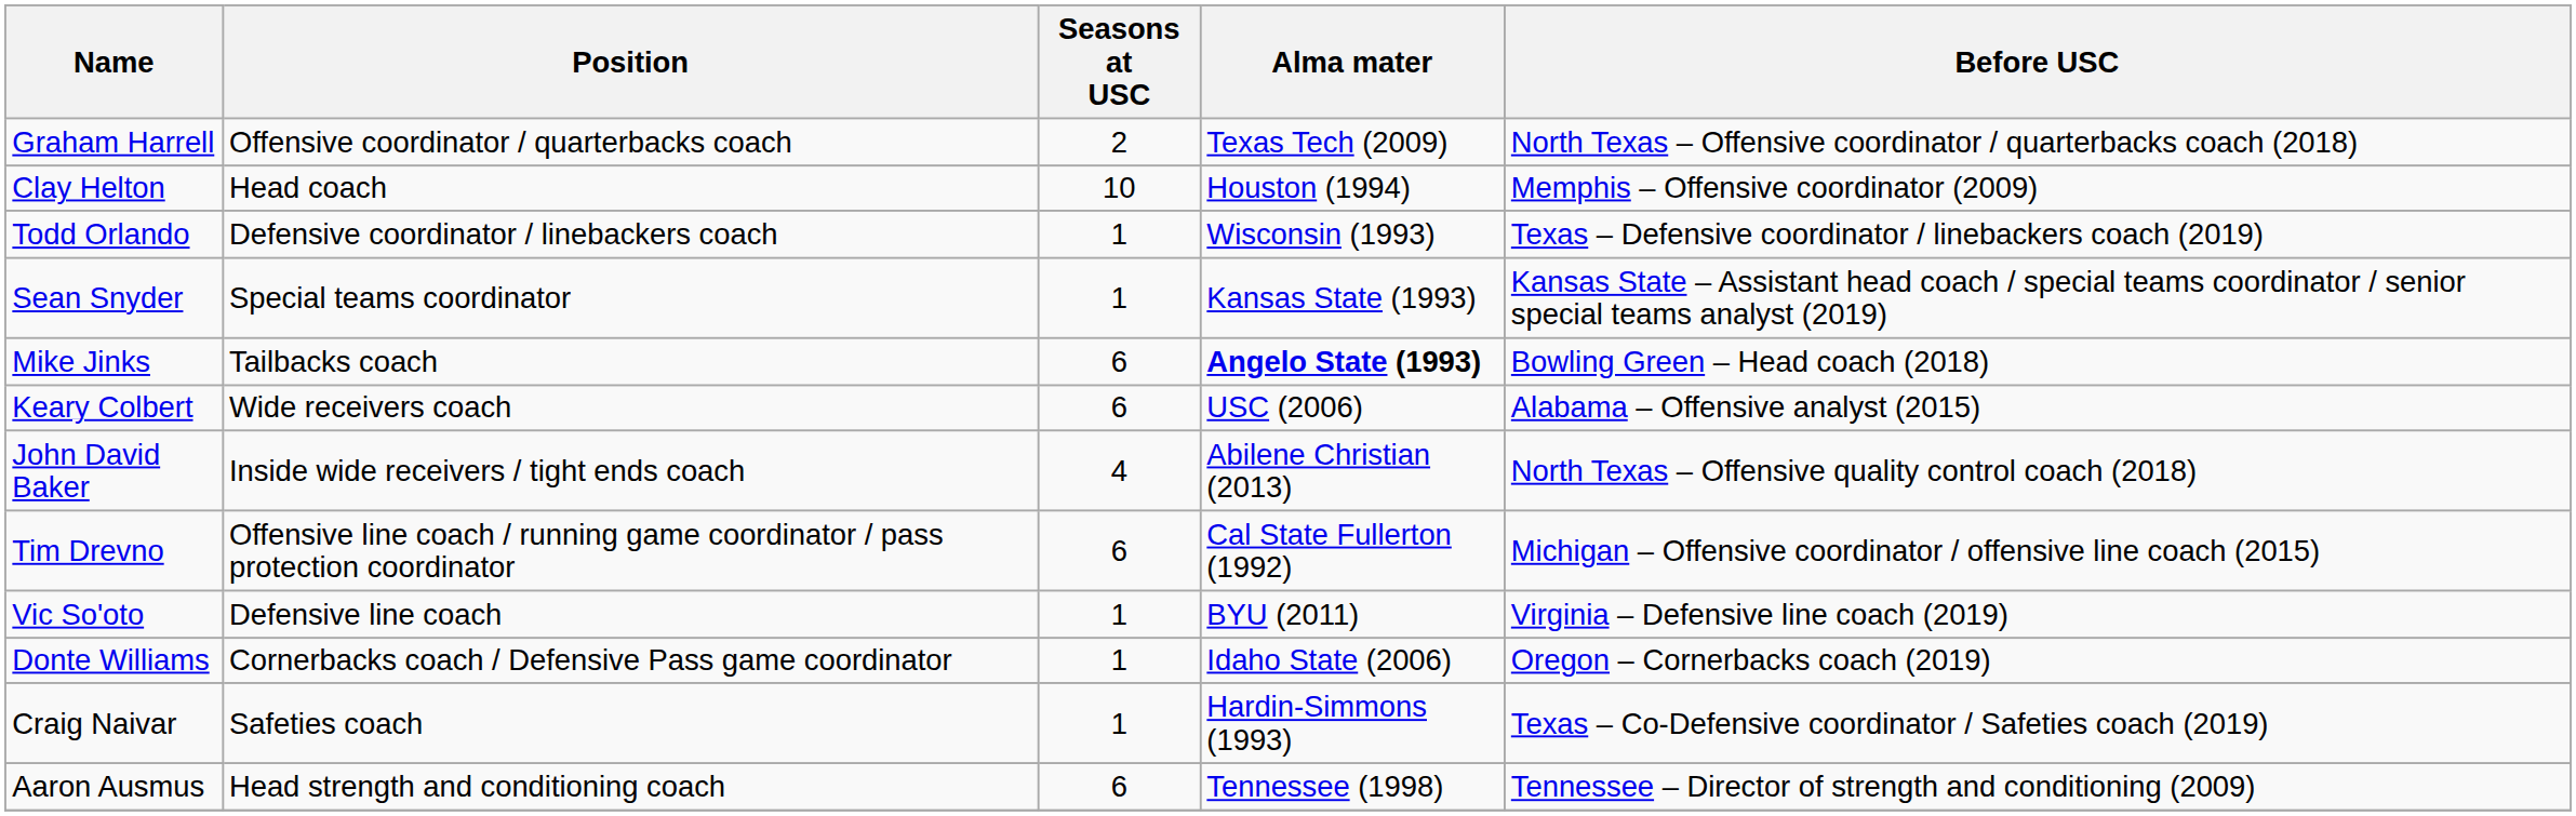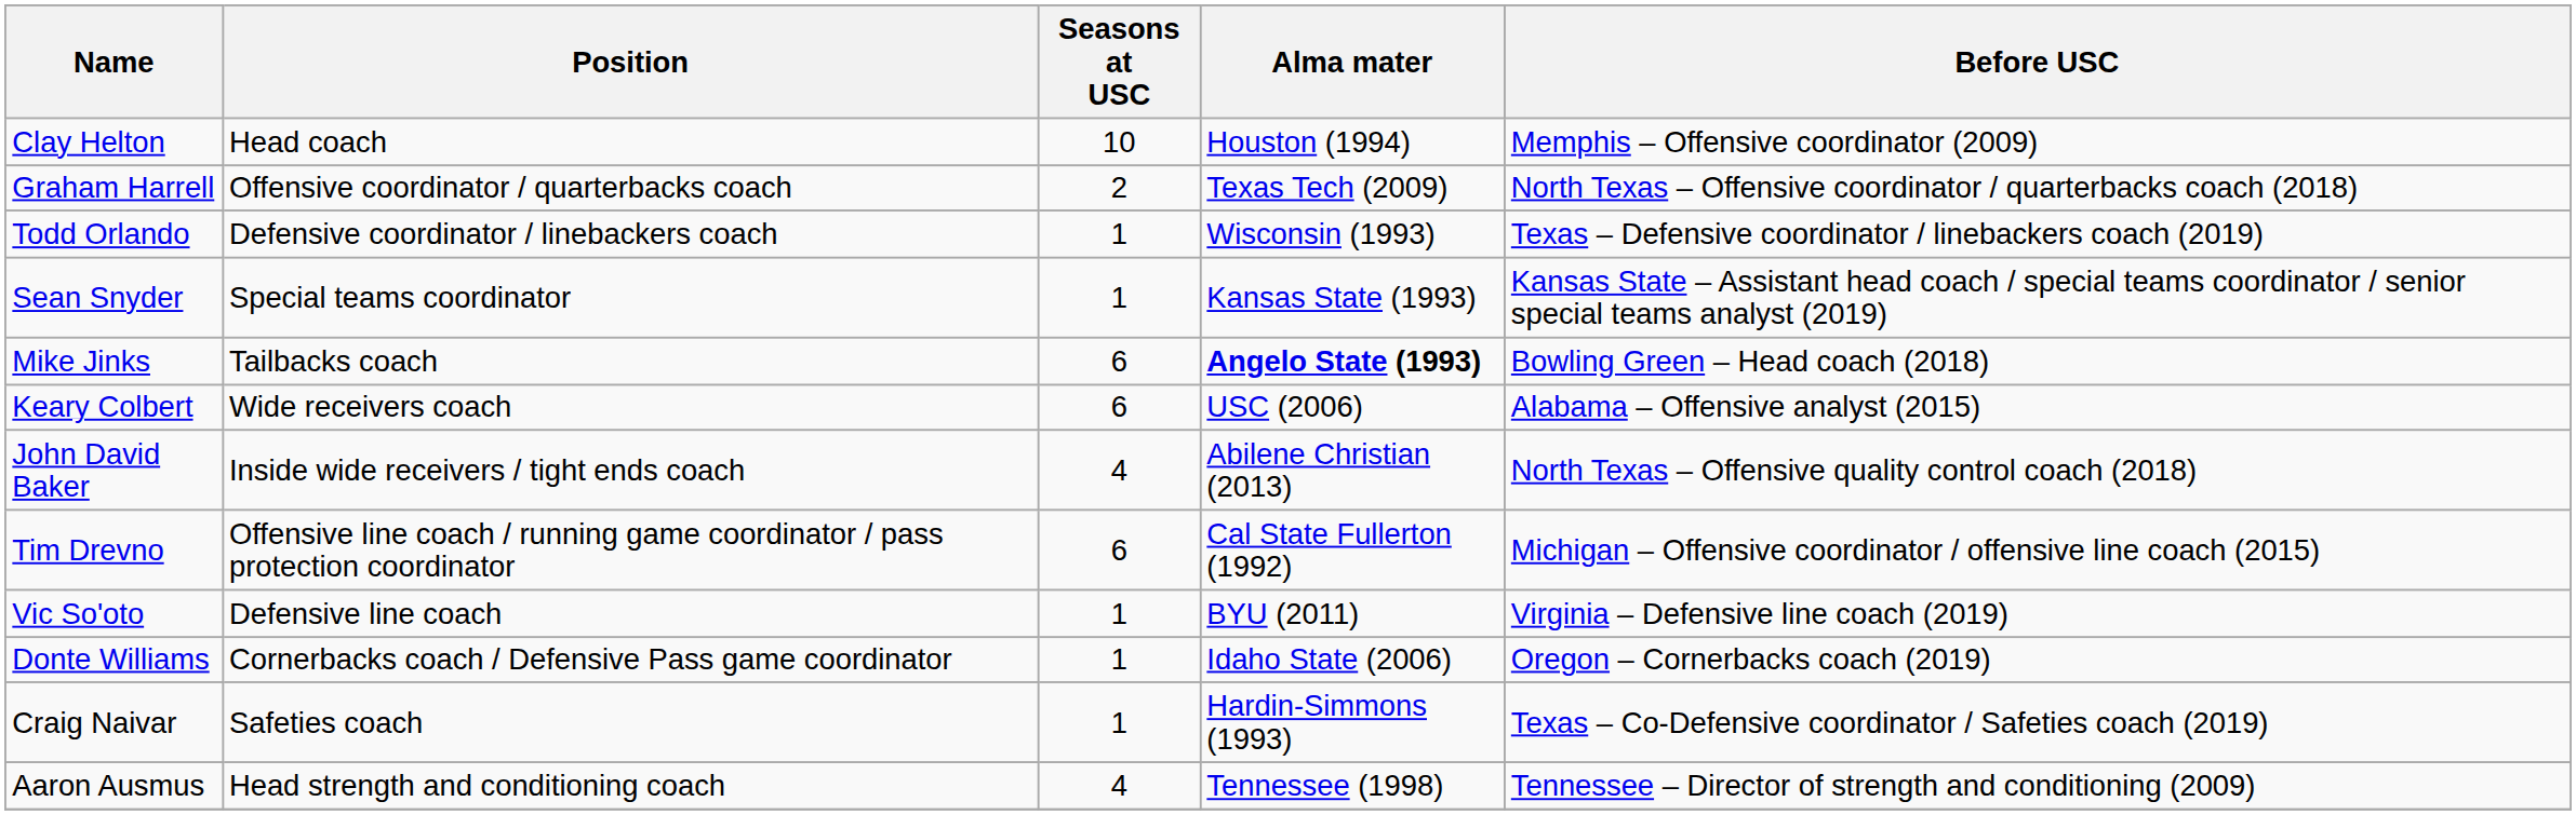rows swapped: Clay Helton <-> Graham Harrell
Aaron Ausmus | Seasons at USC: 6 -> 4
